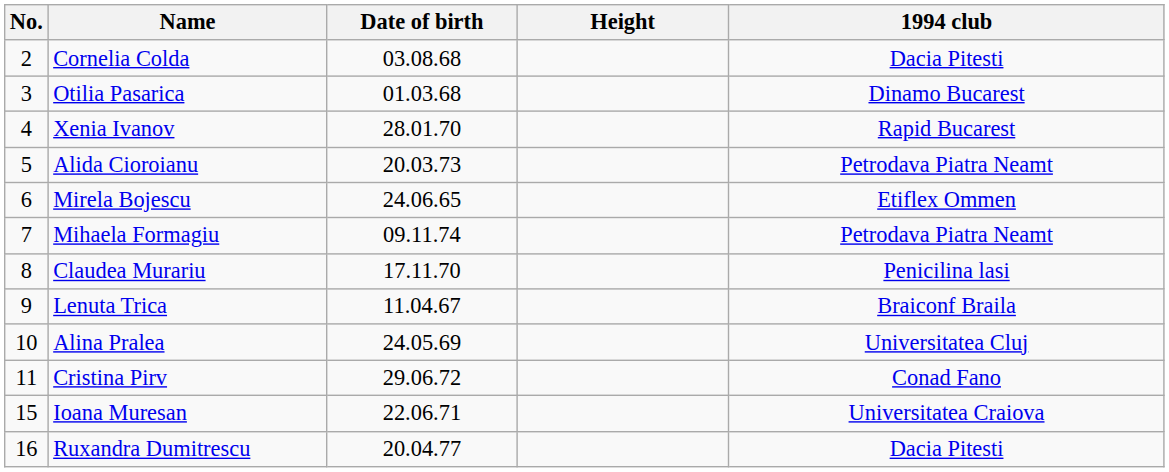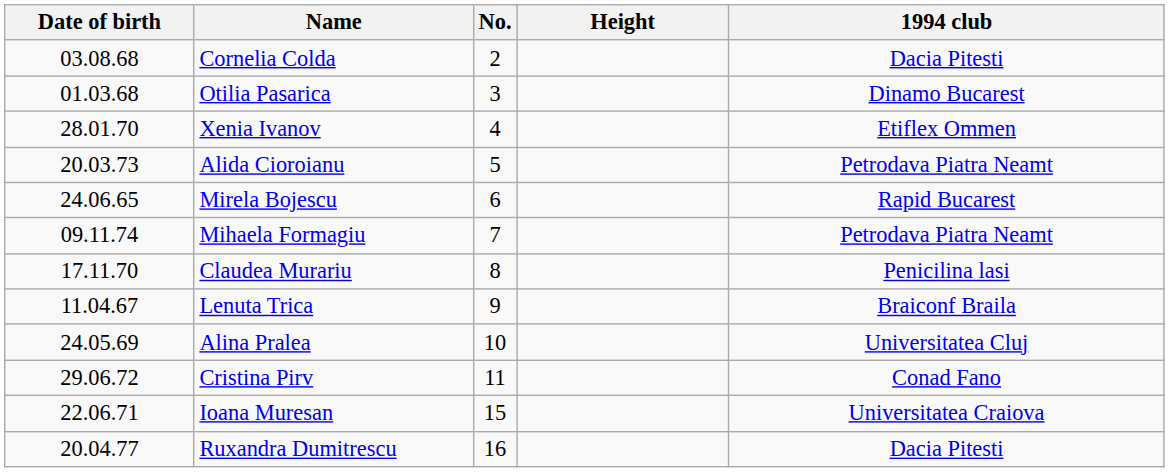columns swapped: No. <-> Date of birth
Xenia Ivanov | 1994 club: Rapid Bucarest -> Etiflex Ommen
Mirela Bojescu | 1994 club: Etiflex Ommen -> Rapid Bucarest
